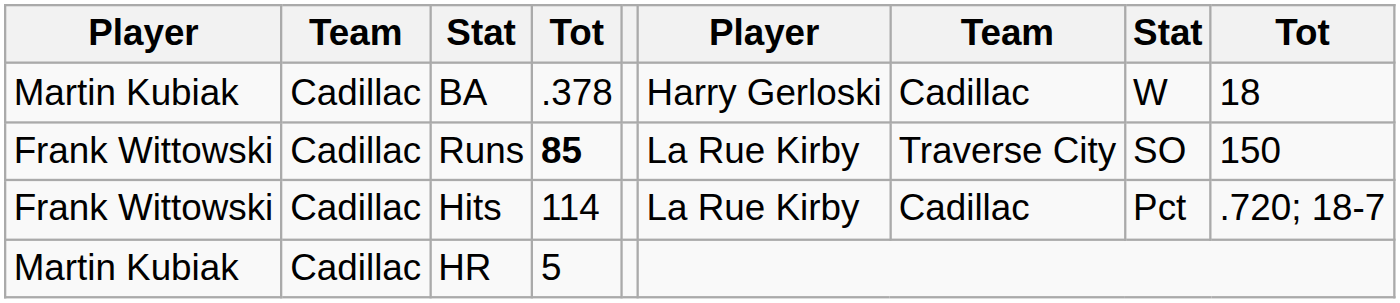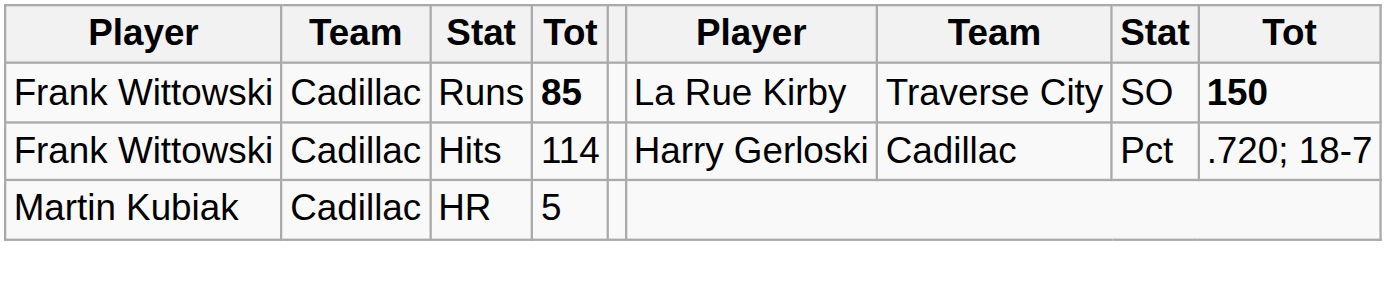- row: Martin Kubiak | Cadillac | BA | .378 | Harry Gerloski | Cadillac | W | 18
Runs | column 9: normal -> bold
Hits | column 6: La Rue Kirby -> Harry Gerloski
